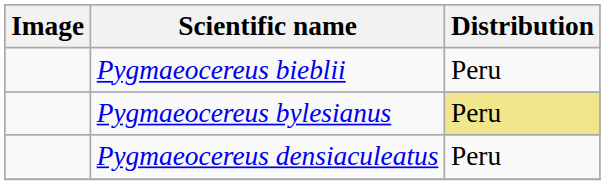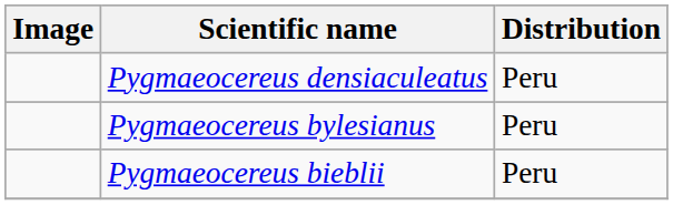rows swapped: Pygmaeocereus bieblii <-> Pygmaeocereus densiaculeatus
Pygmaeocereus bylesianus | Distribution: khaki background -> no background
